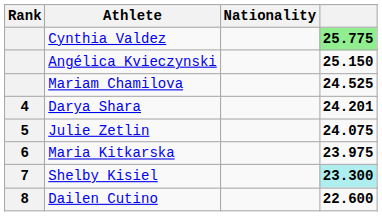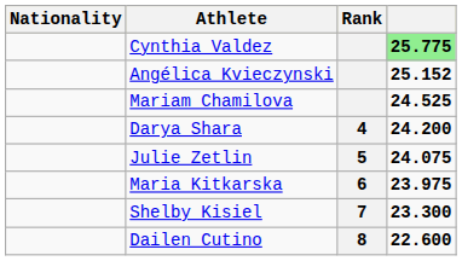columns swapped: Rank <-> Nationality
Angélica Kvieczynski | column 4: 25.150 -> 25.152
Darya Shara | column 4: 24.201 -> 24.200
Shelby Kisiel | column 4: paleturquoise background -> no background
